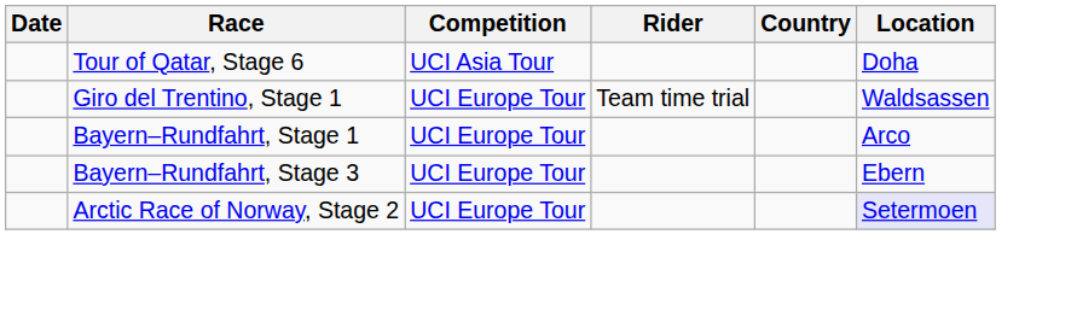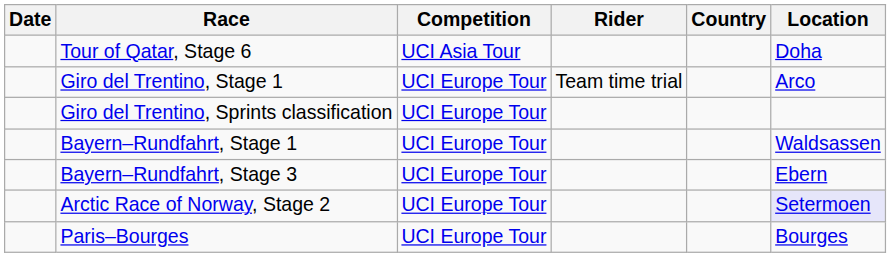Giro del Trentino, Stage 1 | Location: Waldsassen -> Arco
+ row: Giro del Trentino, Sprints classification | UCI Europe Tour
Bayern–Rundfahrt, Stage 1 | Location: Arco -> Waldsassen
+ row: Paris–Bourges | UCI Europe Tour | Bourges
